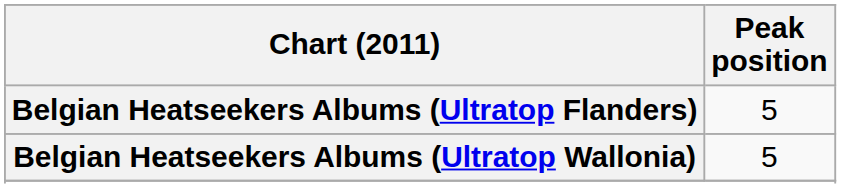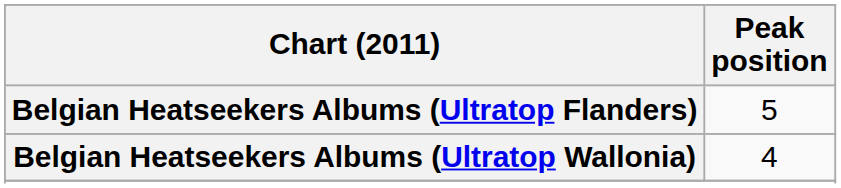Belgian Heatseekers Albums (Ultratop Wallonia) | Peak position: 5 -> 4
